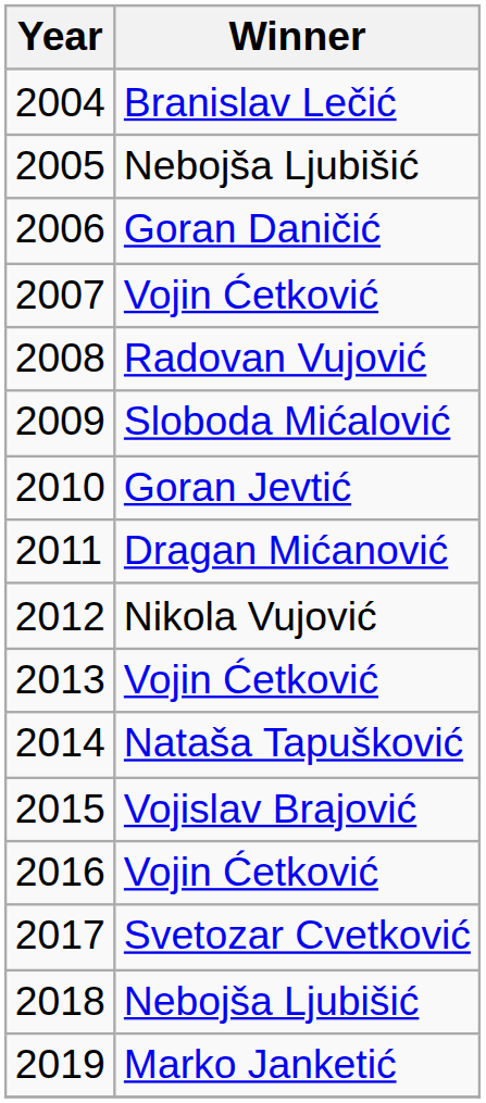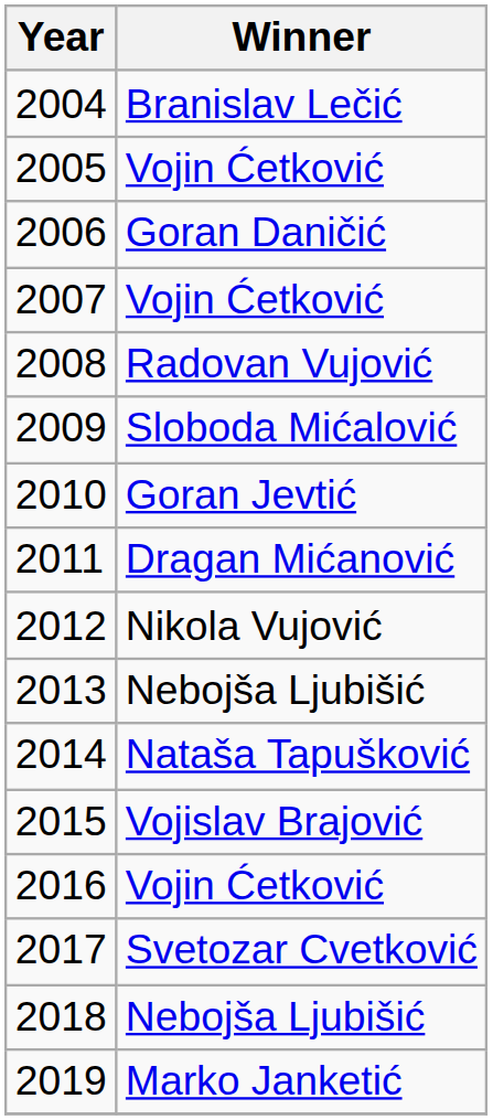2005 | Winner: Nebojša Ljubišić -> Vojin Ćetković
2013 | Winner: Vojin Ćetković -> Nebojša Ljubišić
